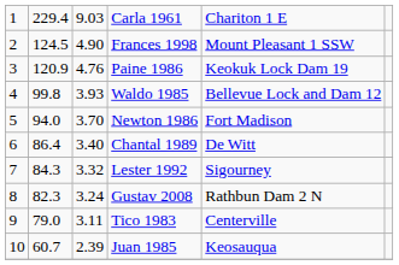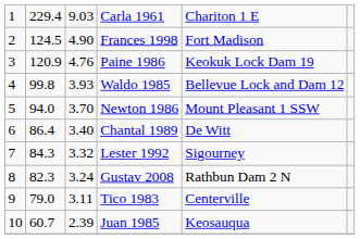Frances 1998 | column 5: Mount Pleasant 1 SSW -> Fort Madison
Newton 1986 | column 5: Fort Madison -> Mount Pleasant 1 SSW
